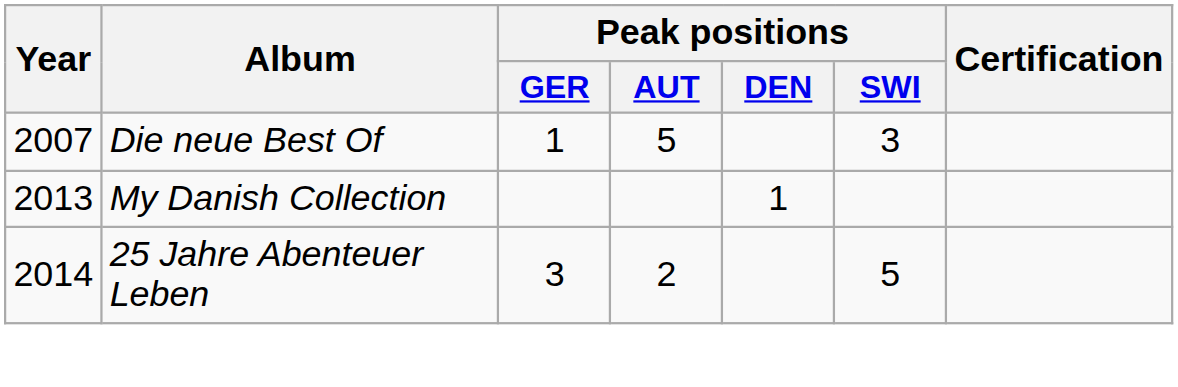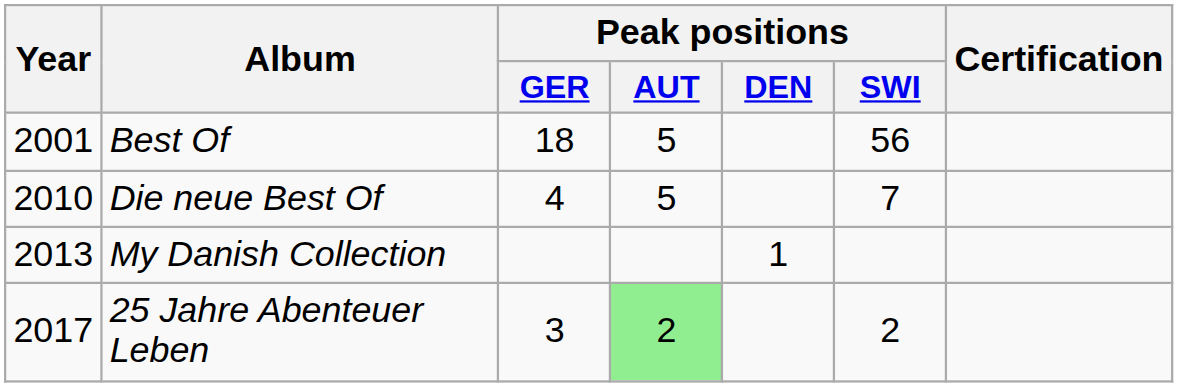+ row: 2001 | Best Of | 18 | 5 | 56
Die neue Best Of | Year: 2007 -> 2010
Die neue Best Of | Peak positions / GER: 1 -> 4
Die neue Best Of | Peak positions / SWI: 3 -> 7
25 Jahre Abenteuer Leben | Year: 2014 -> 2017
25 Jahre Abenteuer Leben | Peak positions / AUT: no background -> lightgreen background
25 Jahre Abenteuer Leben | Peak positions / SWI: 5 -> 2
